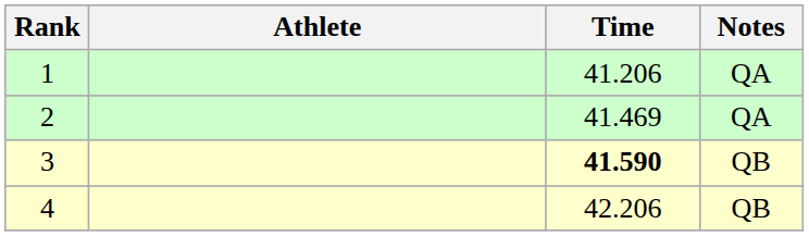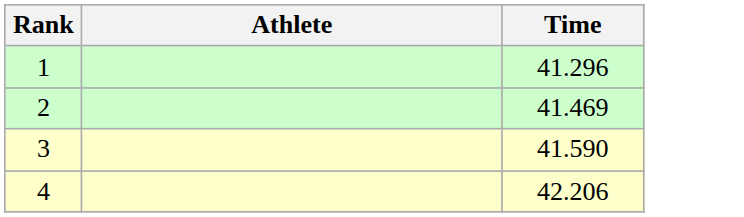- column: Notes | QA | QA | QB | QB
1 | Time: 41.206 -> 41.296
3 | Time: bold -> normal
